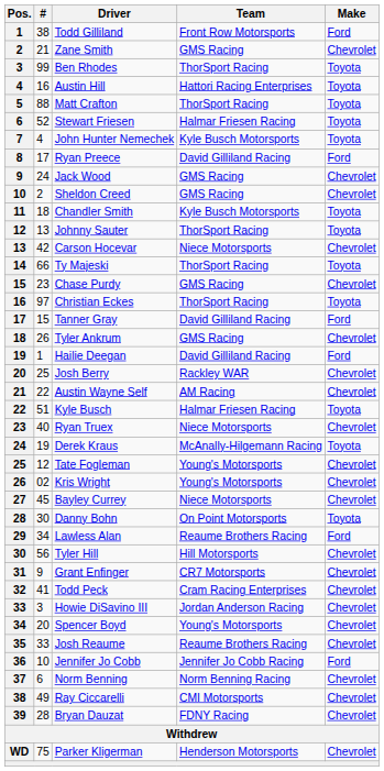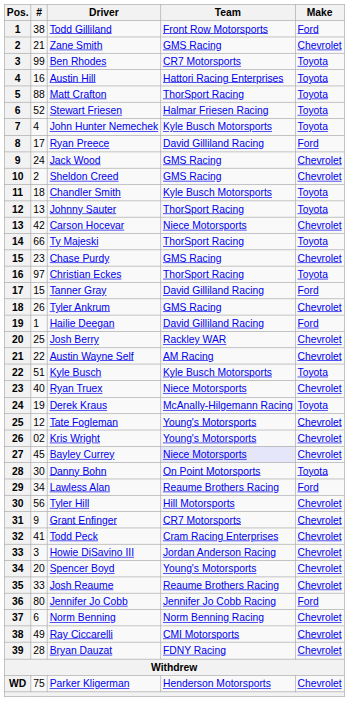Ben Rhodes | Team: ThorSport Racing -> CR7 Motorsports
Kyle Busch | Team: Halmar Friesen Racing -> Kyle Busch Motorsports
Bayley Currey | Team: no background -> lavender background
Jennifer Jo Cobb | #: 10 -> 80
